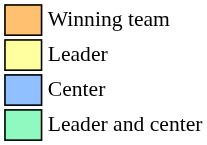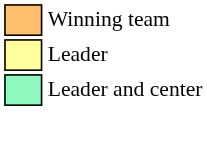- row: Center
